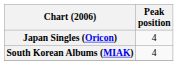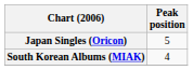Japan Singles (Oricon) | Peak position: 4 -> 5
